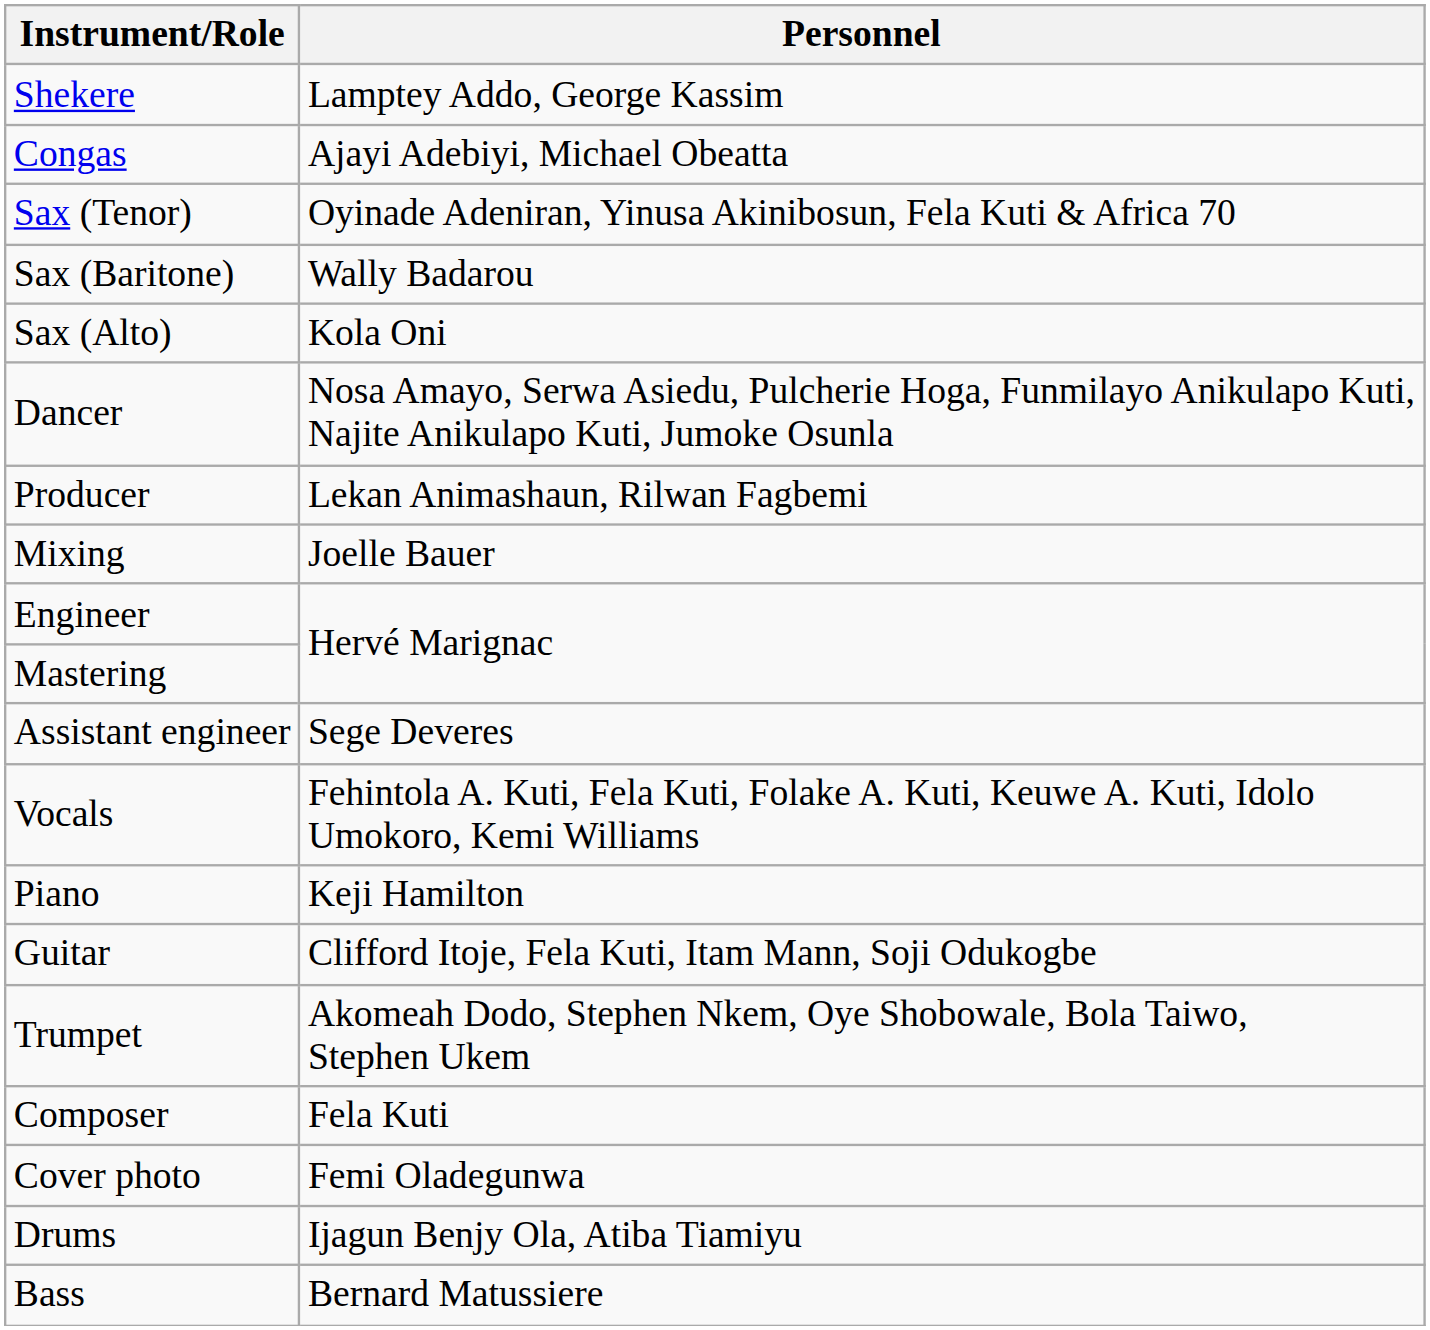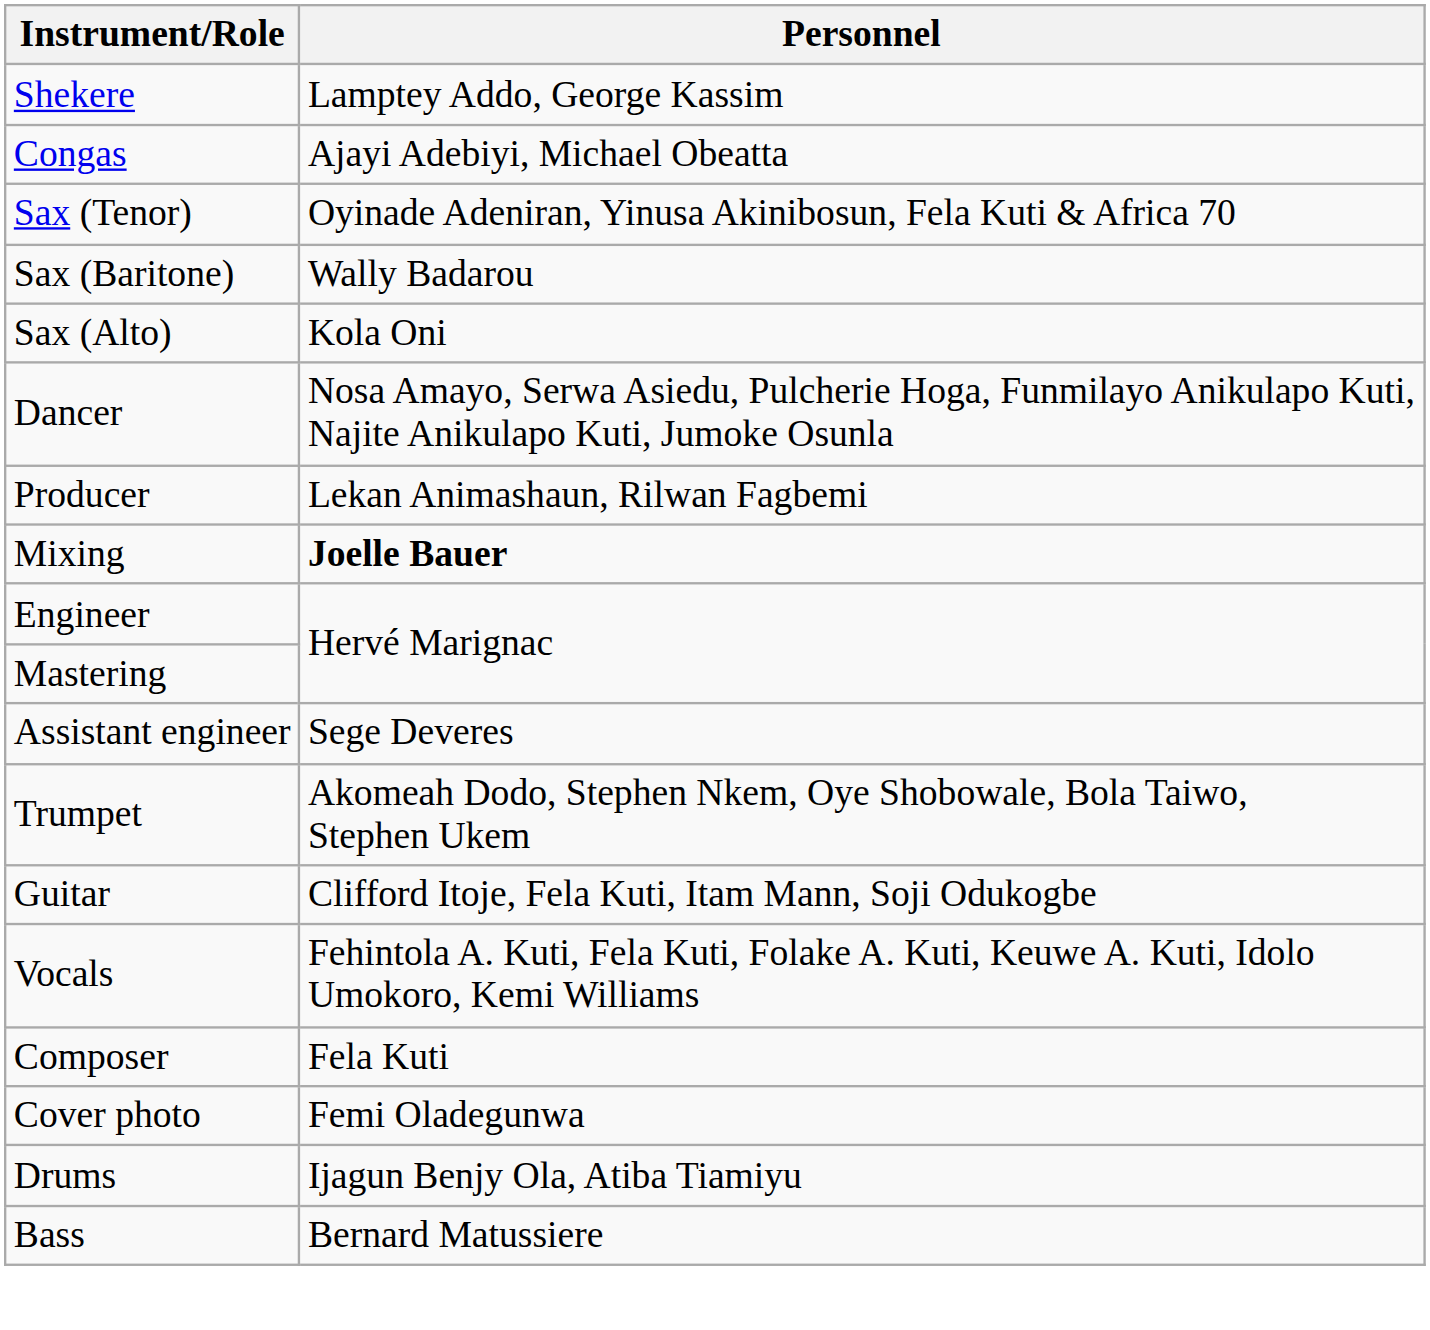Mixing | Personnel: normal -> bold
rows swapped: Trumpet <-> Vocals
- row: Piano | Keji Hamilton
